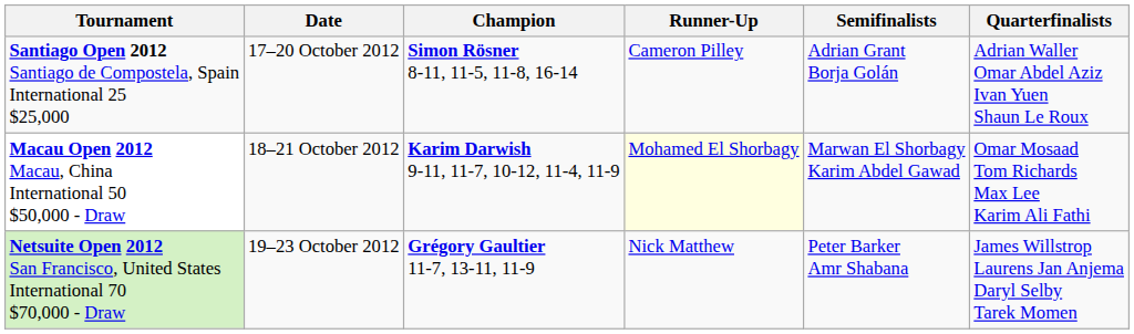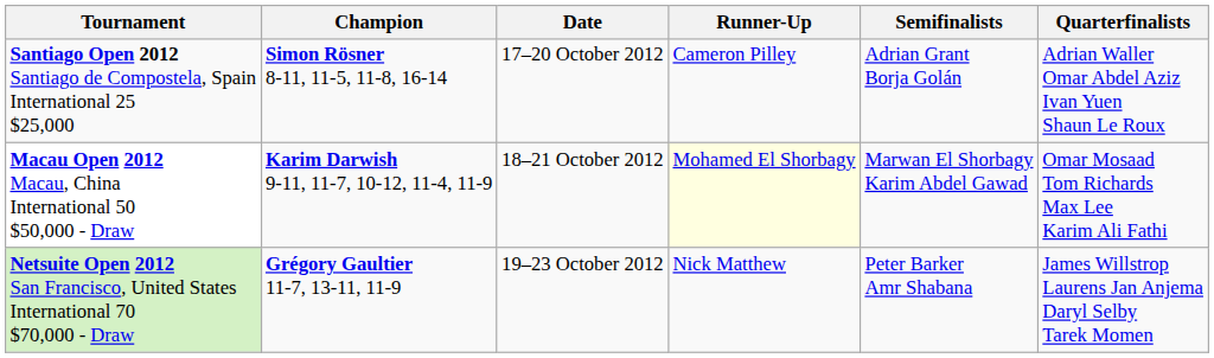columns swapped: Date <-> Champion
